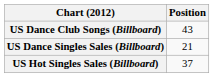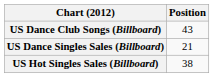US Hot Singles Sales (Billboard) | Position: 37 -> 38
